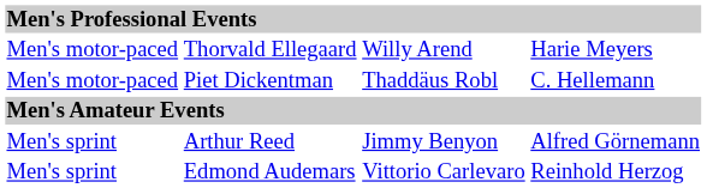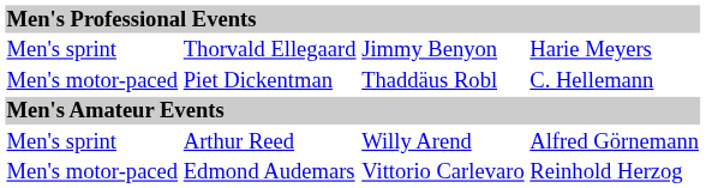Thorvald Ellegaard | column 1: Men's motor-paced -> Men's sprint
Thorvald Ellegaard | column 3: Willy Arend -> Jimmy Benyon
Arthur Reed | column 3: Jimmy Benyon -> Willy Arend
Edmond Audemars | column 1: Men's sprint -> Men's motor-paced
